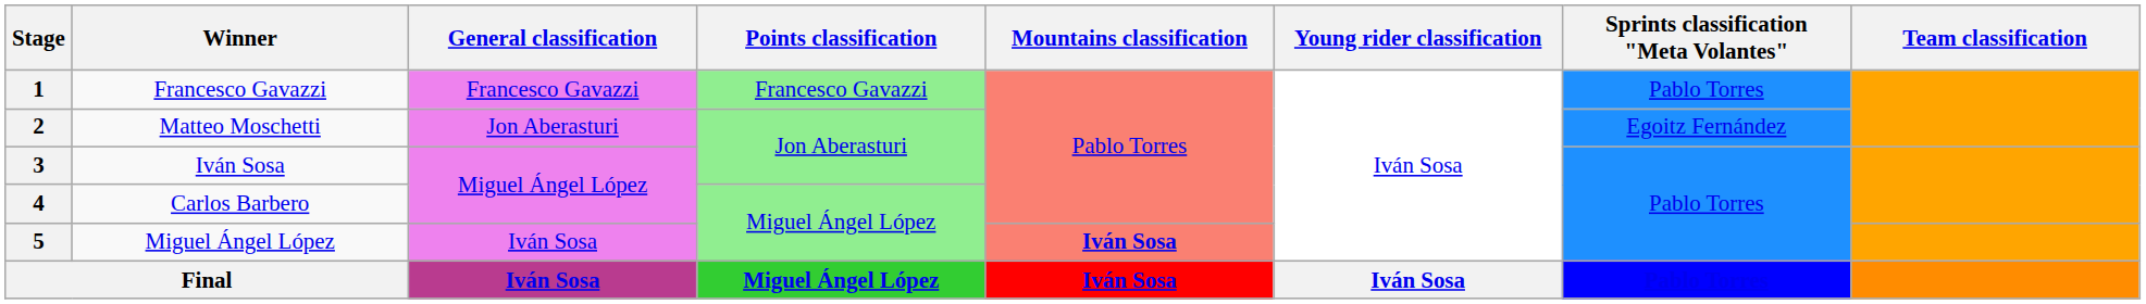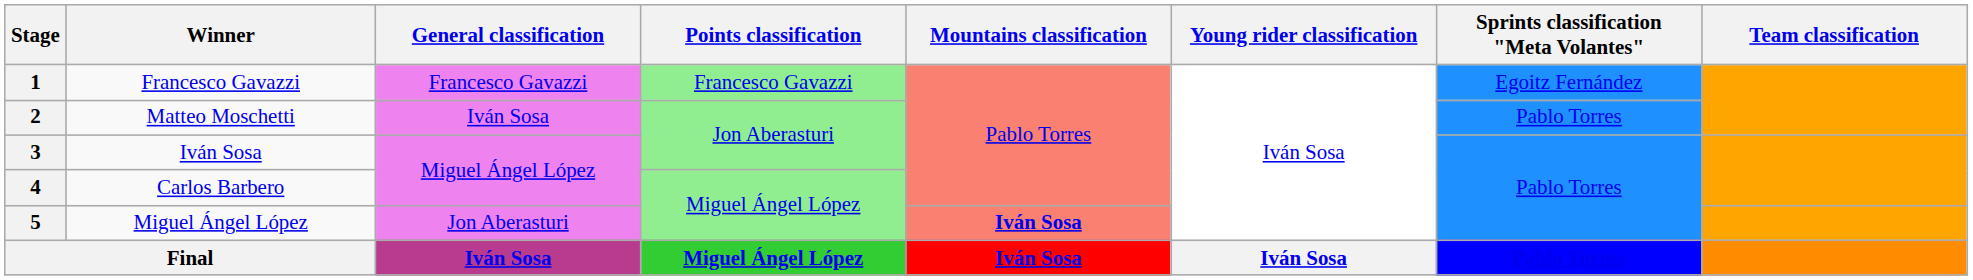1 | Sprints classification "Meta Volantes": Pablo Torres -> Egoitz Fernández
2 | General classification: Jon Aberasturi -> Iván Sosa
2 | Sprints classification "Meta Volantes": Egoitz Fernández -> Pablo Torres
5 | General classification: Iván Sosa -> Jon Aberasturi
